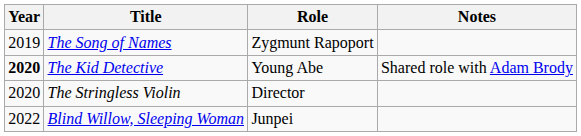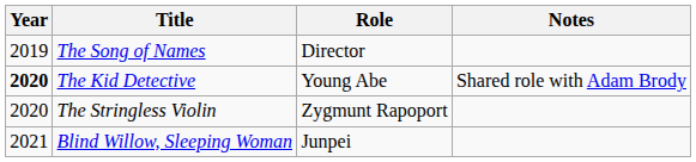The Song of Names | Role: Zygmunt Rapoport -> Director
The Stringless Violin | Role: Director -> Zygmunt Rapoport
Blind Willow, Sleeping Woman | Year: 2022 -> 2021
